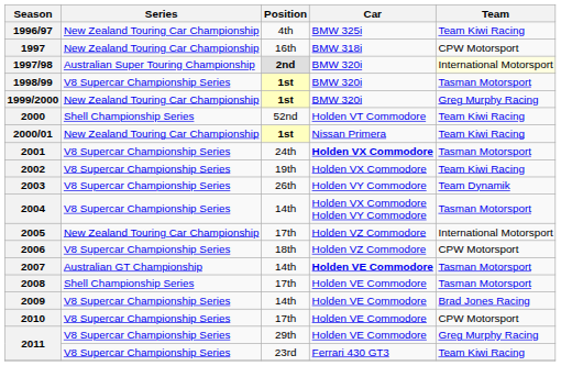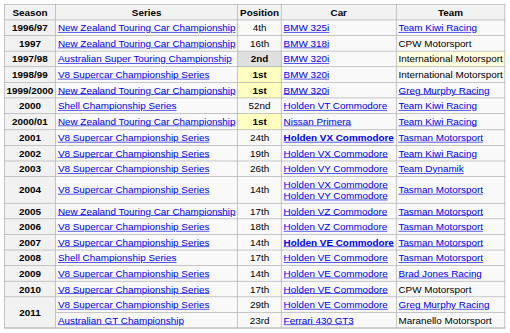1998/99 | Team: Tasman Motorsport -> International Motorsport
2005 | Team: International Motorsport -> Tasman Motorsport
2006 | Team: CPW Motorsport -> Tasman Motorsport
2007 | Series: Australian GT Championship -> V8 Supercar Championship Series
2011 / 23rd | Series: V8 Supercar Championship Series -> Australian GT Championship
2011 / 23rd | Team: Team Kiwi Racing -> Maranello Motorsport
